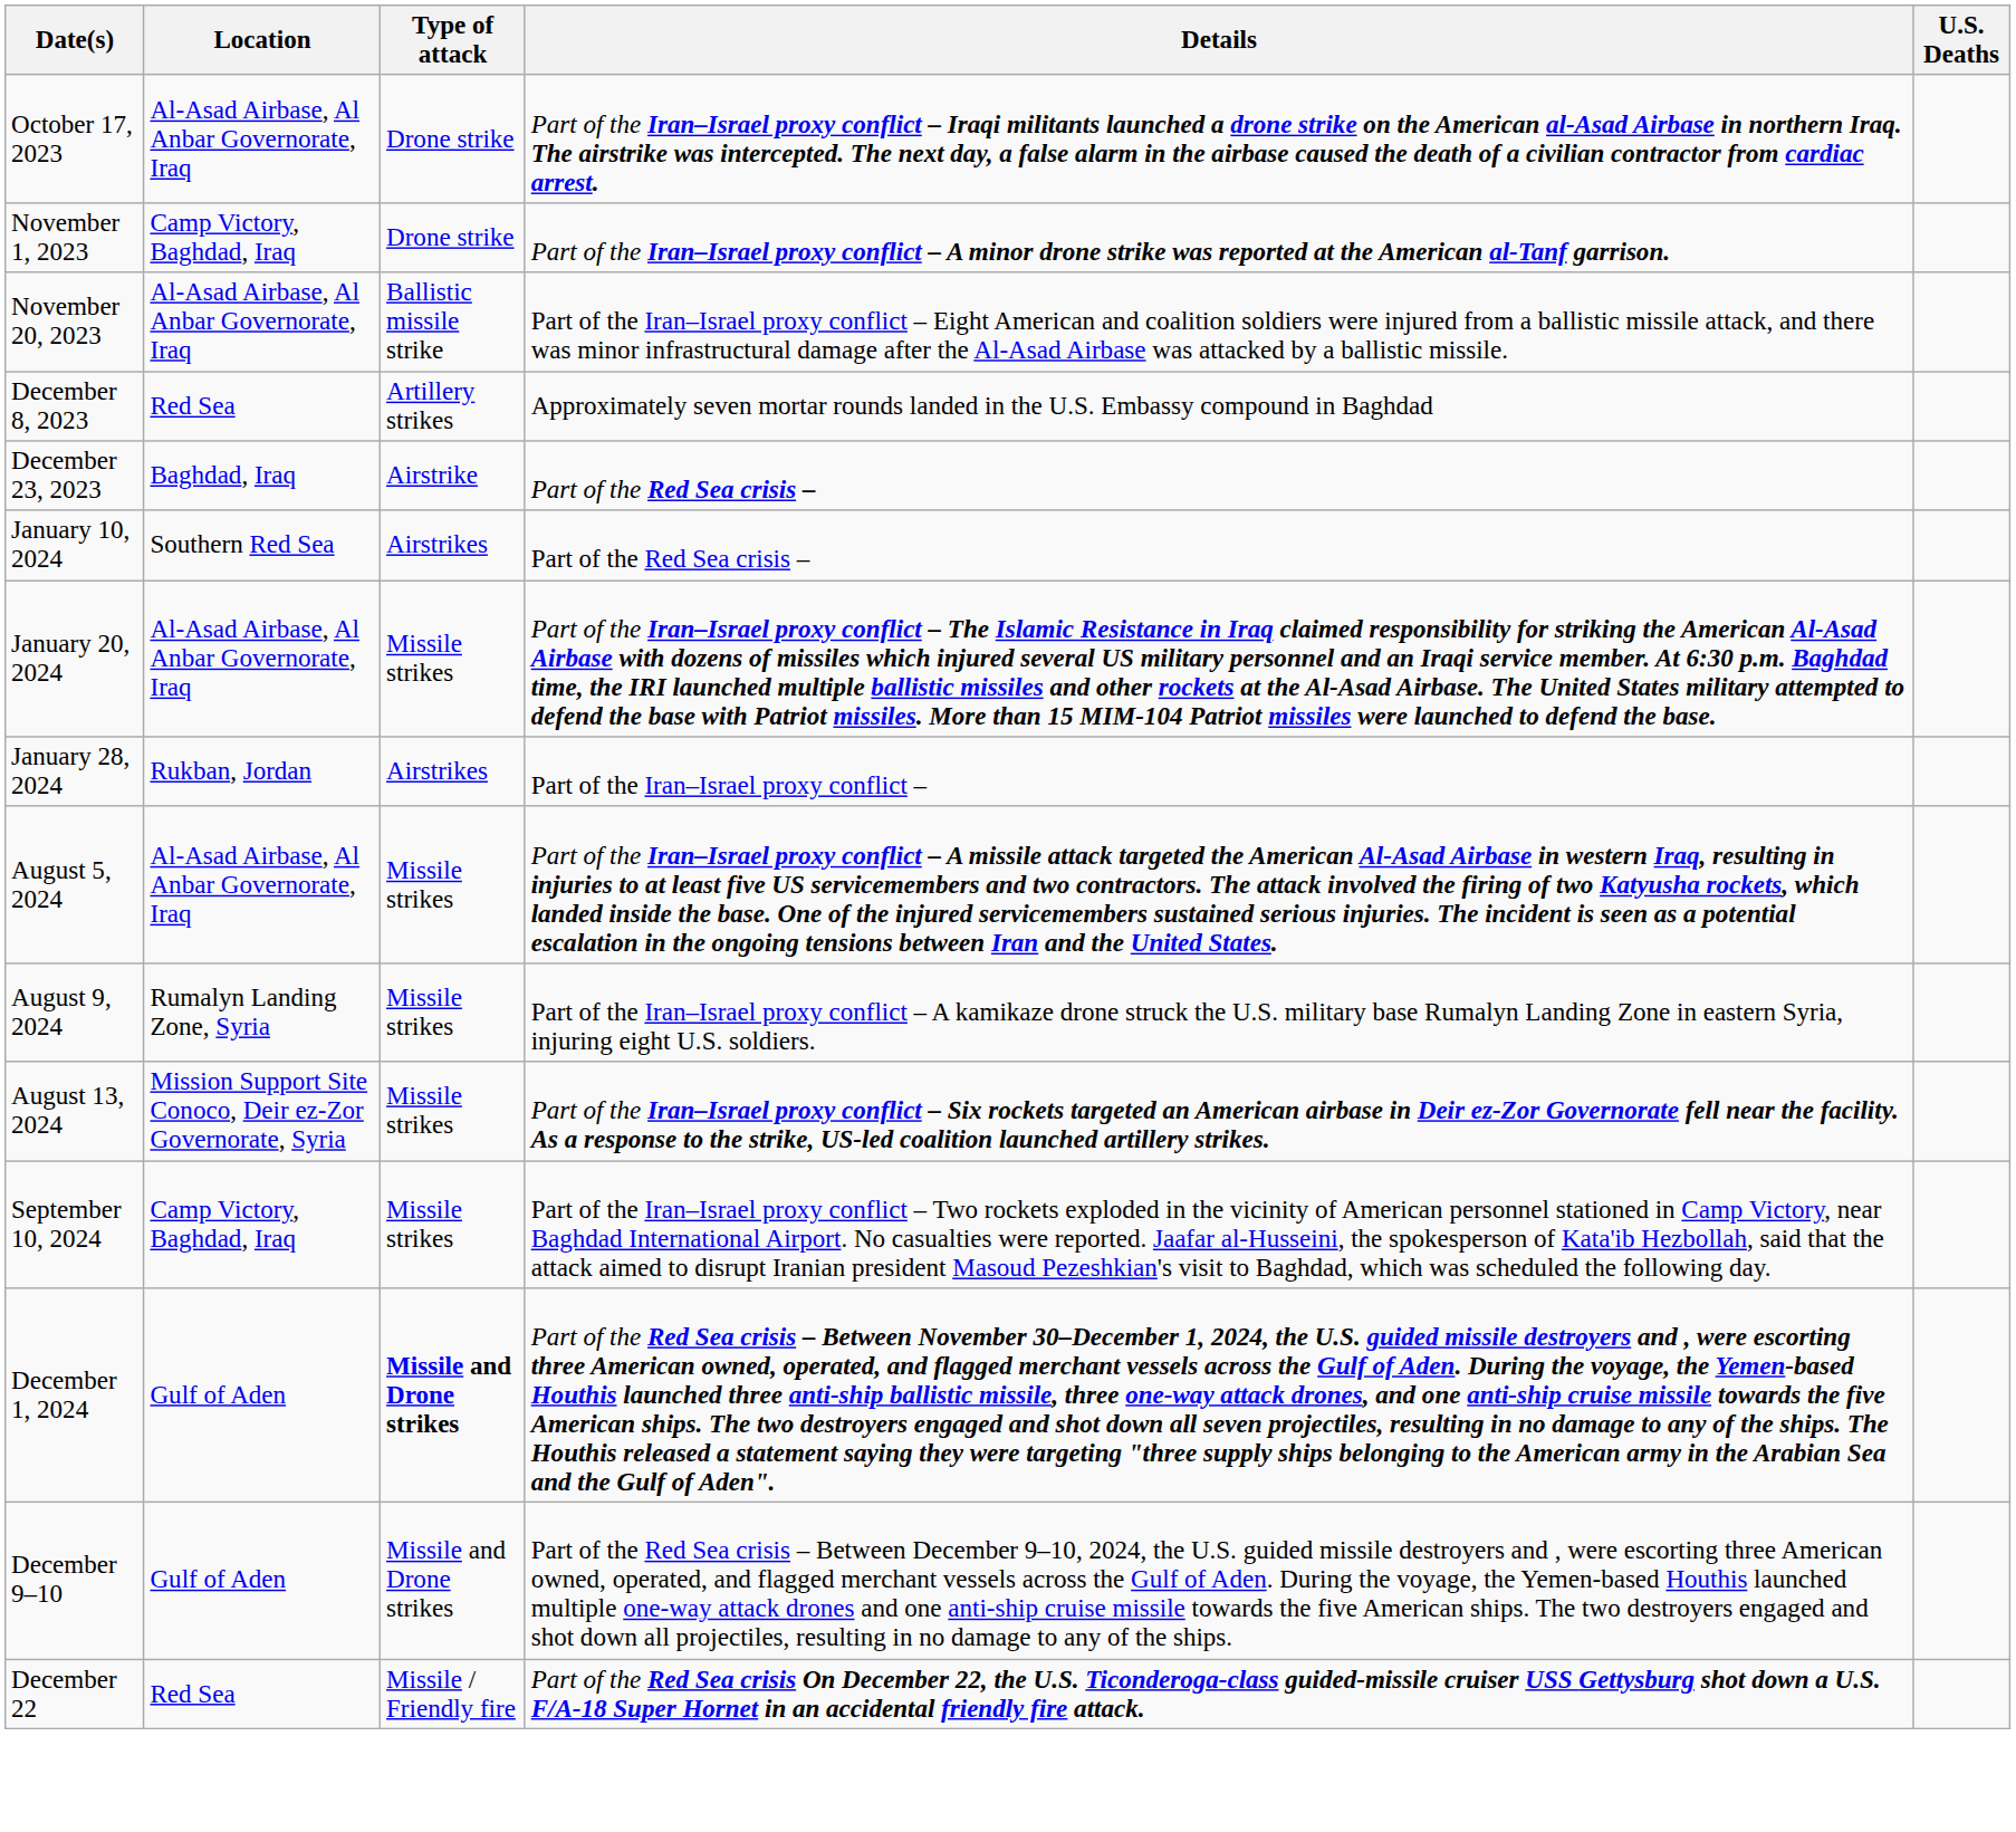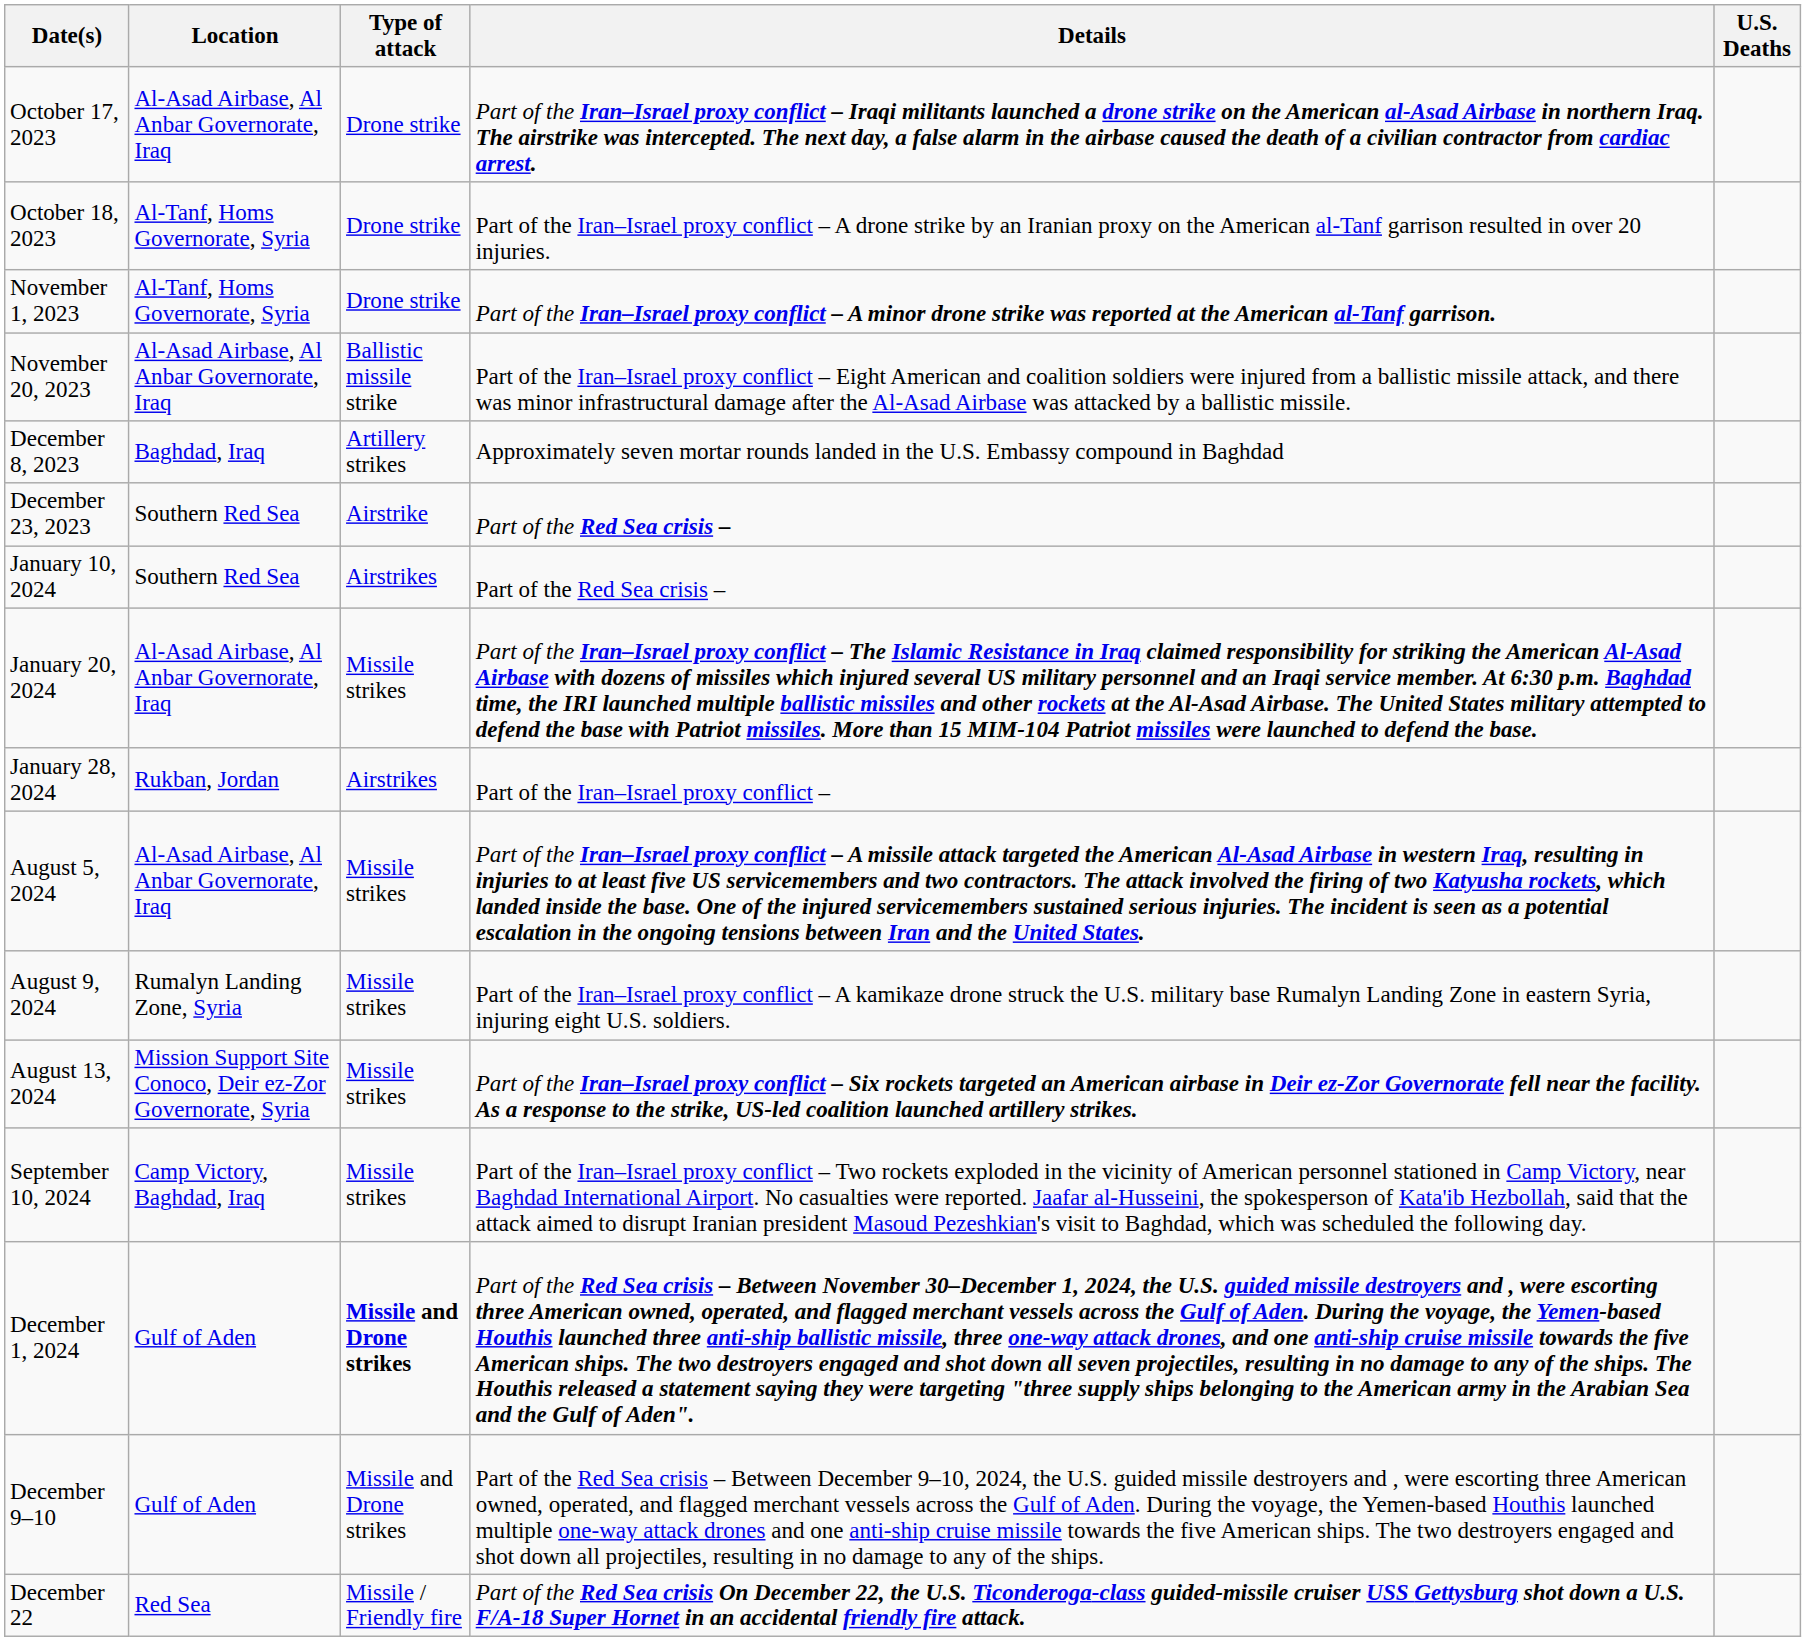+ row: October 18, 2023 | Al-Tanf, Homs Governorate, Syria | Drone strike | Part of the Iran–Israel proxy conflict – A drone strike by an Iranian proxy on the American al-Tanf garrison resulted in over 20 injuries.
November 1, 2023 | Location: Camp Victory, Baghdad, Iraq -> Al-Tanf, Homs Governorate, Syria
December 8, 2023 | Location: Red Sea -> Baghdad, Iraq
December 23, 2023 | Location: Baghdad, Iraq -> Southern Red Sea
